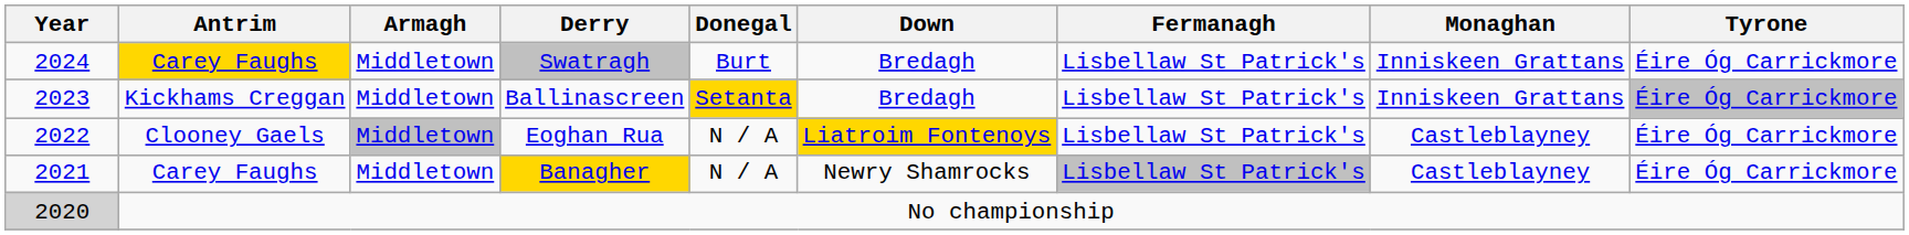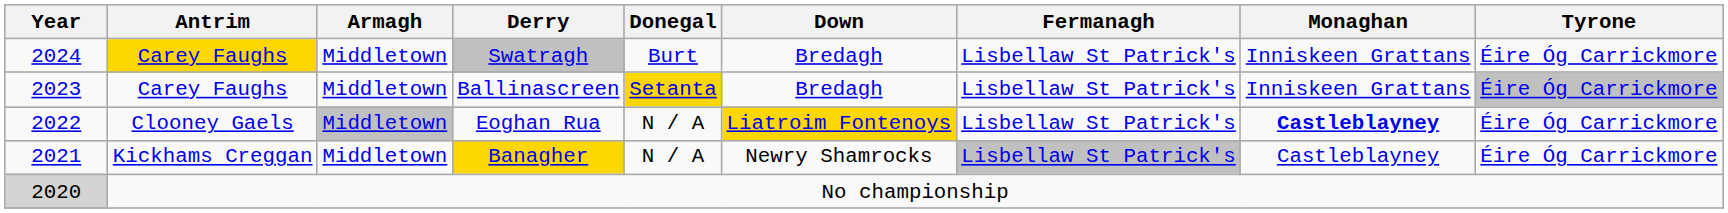Ballinascreen | Antrim: Kickhams Creggan -> Carey Faughs
Eoghan Rua | Monaghan: normal -> bold
Banagher | Antrim: Carey Faughs -> Kickhams Creggan
